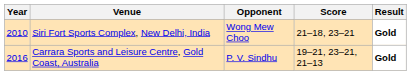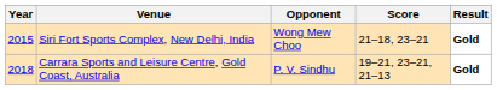Siri Fort Sports Complex, New Delhi, India | Year: 2010 -> 2015
Carrara Sports and Leisure Centre, Gold Coast, Australia | Year: 2016 -> 2018
